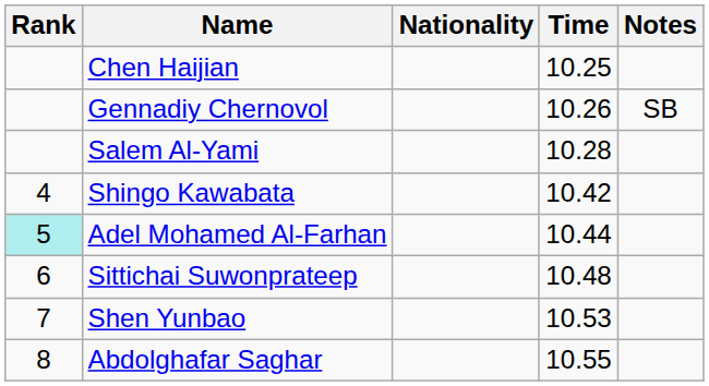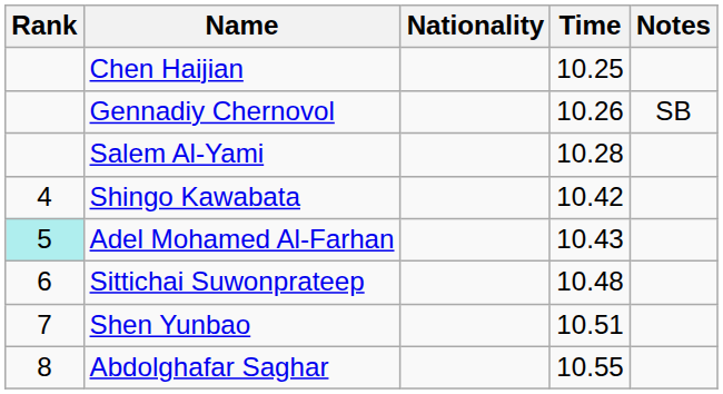Adel Mohamed Al-Farhan | Time: 10.44 -> 10.43
Shen Yunbao | Time: 10.53 -> 10.51
